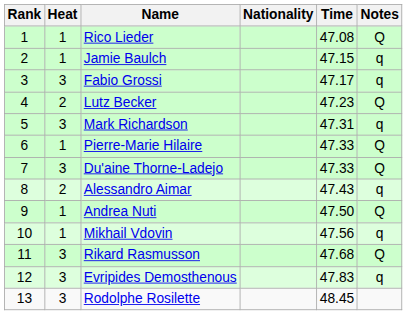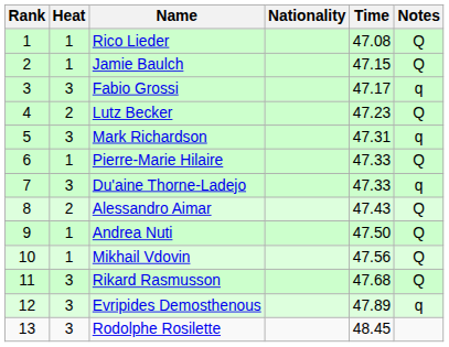Jamie Baulch | Notes: q -> Q
Du'aine Thorne-Ladejo | Notes: Q -> q
Alessandro Aimar | Notes: q -> Q
Mikhail Vdovin | Notes: q -> Q
Evripides Demosthenous | Time: 47.83 -> 47.89
